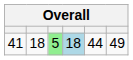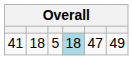41 | column 3: lightgreen background -> no background
41 | column 5: 44 -> 47
